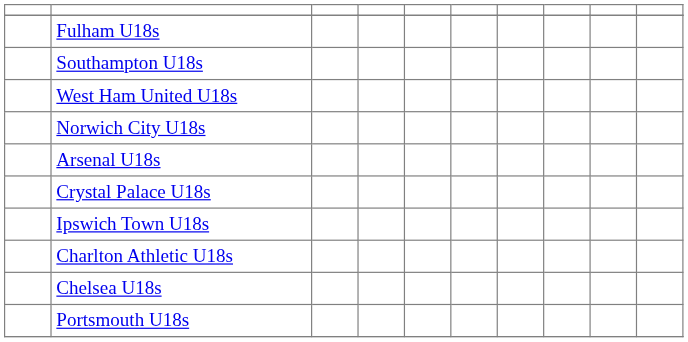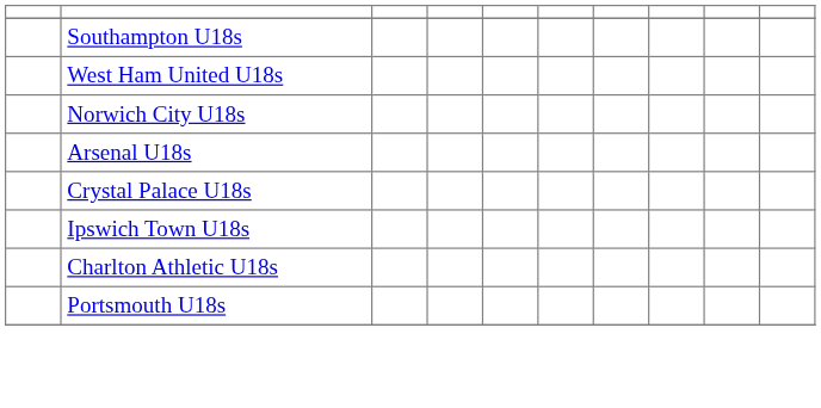- row: Fulham U18s
- row: Chelsea U18s
